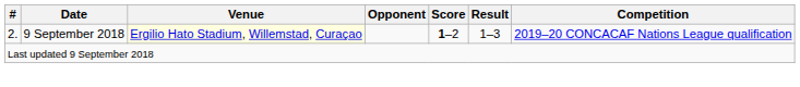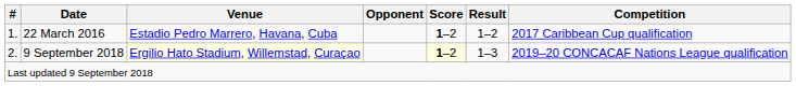+ row: 1. | 22 March 2016 | Estadio Pedro Marrero, Havana, Cuba | 1–2 | 1–2 | 2017 Caribbean Cup qualification
9 September 2018 | Score: no background -> lightyellow background
